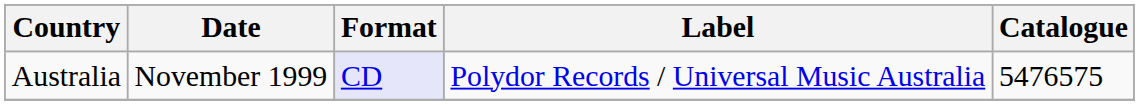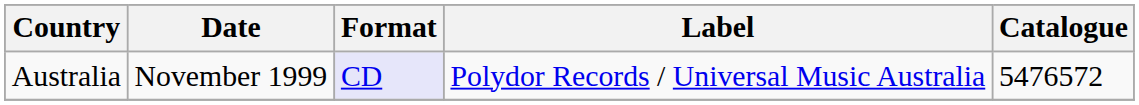Australia | Catalogue: 5476575 -> 5476572
